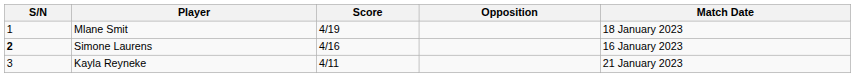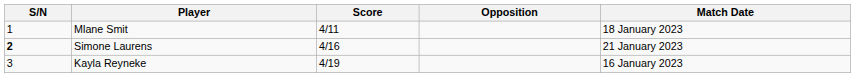Mlane Smit | Score: 4/19 -> 4/11
Simone Laurens | Match Date: 16 January 2023 -> 21 January 2023
Kayla Reyneke | Score: 4/11 -> 4/19
Kayla Reyneke | Match Date: 21 January 2023 -> 16 January 2023
